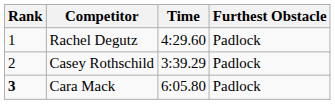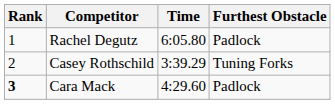Rachel Degutz | Time: 4:29.60 -> 6:05.80
Casey Rothschild | Furthest Obstacle: Padlock -> Tuning Forks
Cara Mack | Time: 6:05.80 -> 4:29.60
